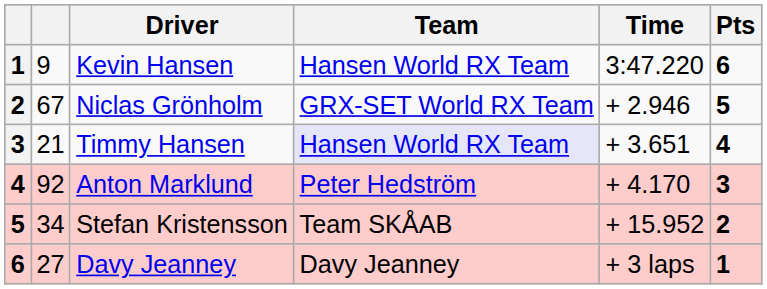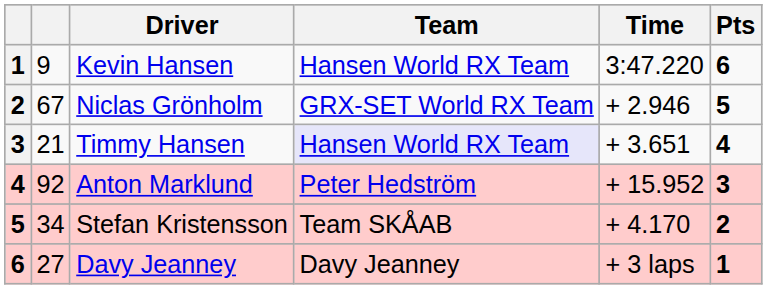Anton Marklund | Time: + 4.170 -> + 15.952
Stefan Kristensson | Time: + 15.952 -> + 4.170
